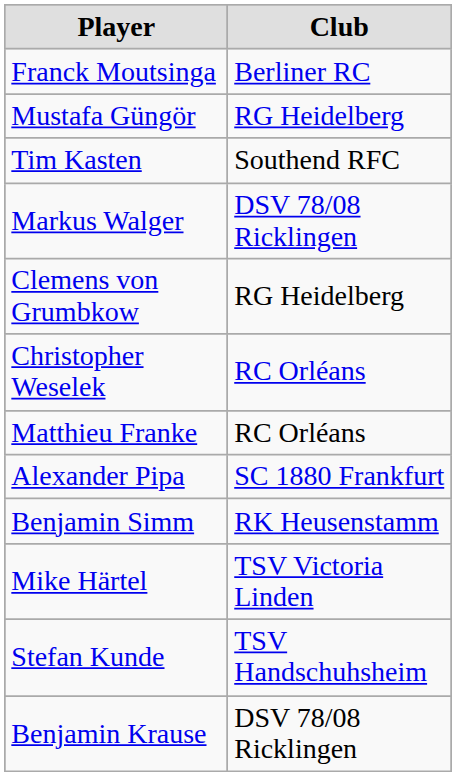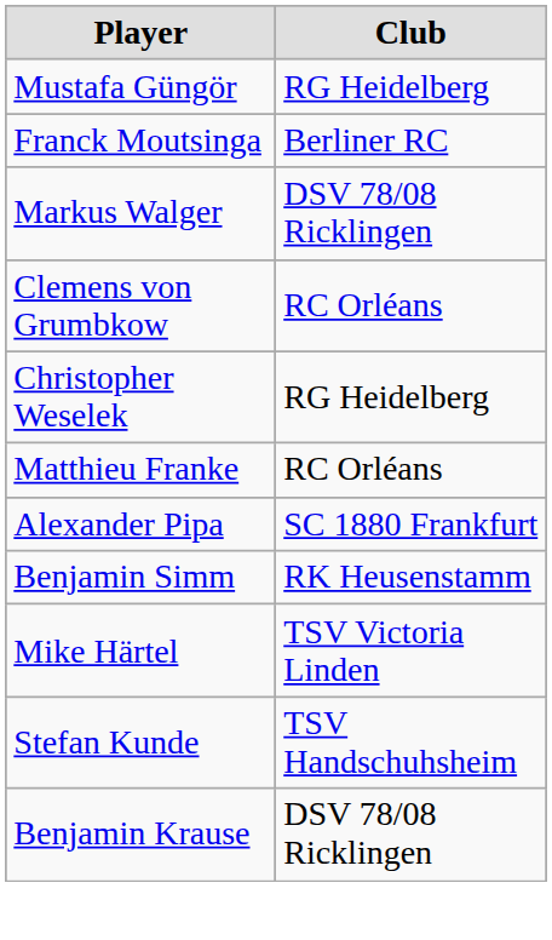rows swapped: Franck Moutsinga <-> Mustafa Güngör
- row: Tim Kasten | Southend RFC
Clemens von Grumbkow | Club: RG Heidelberg -> RC Orléans
Christopher Weselek | Club: RC Orléans -> RG Heidelberg
